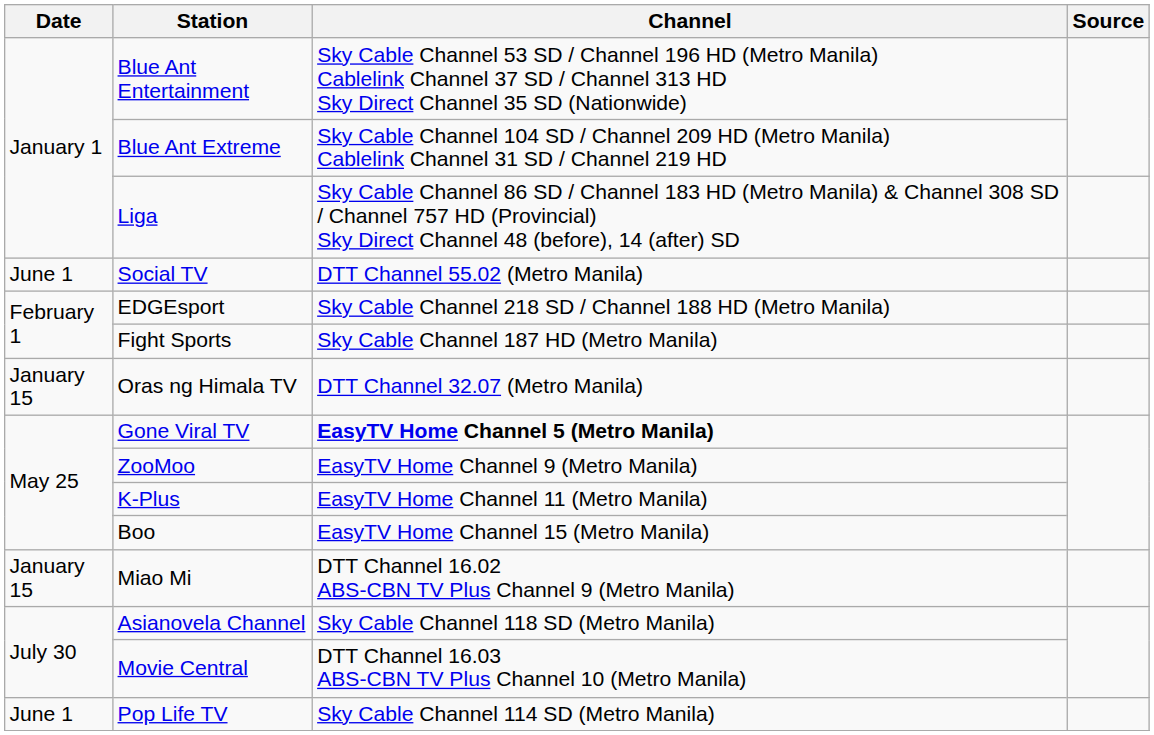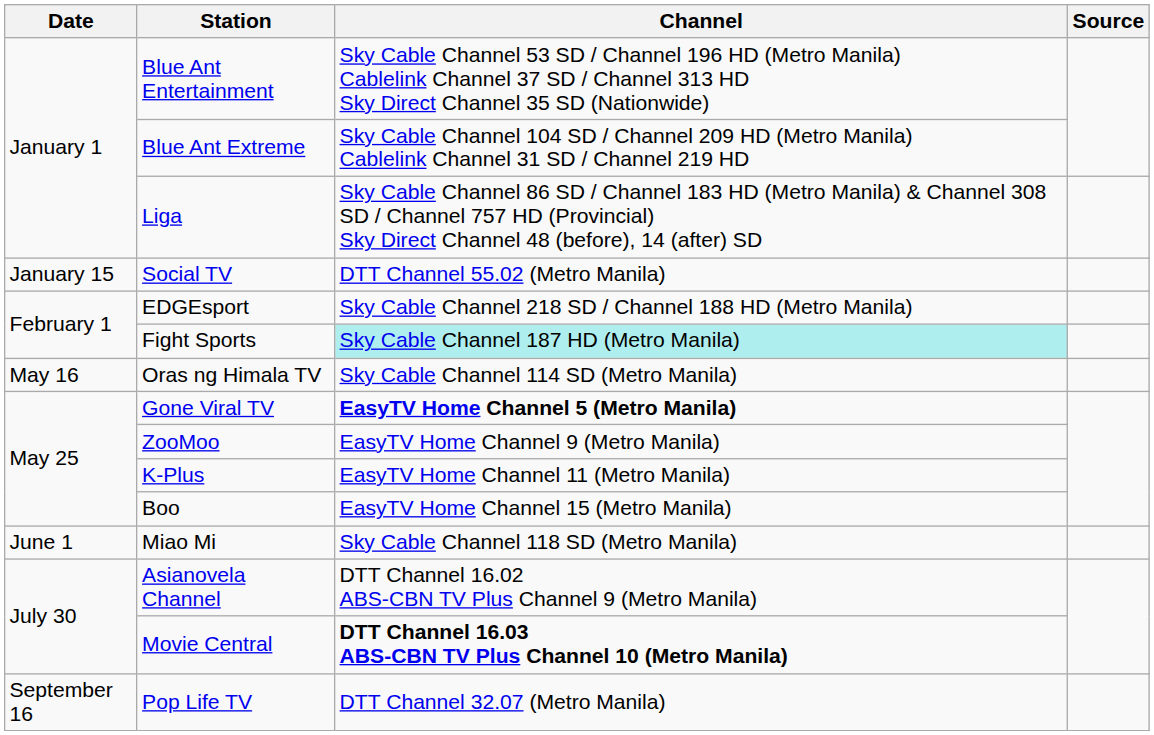Social TV | Date: June 1 -> January 15
Fight Sports | Channel: no background -> paleturquoise background
Oras ng Himala TV | Date: January 15 -> May 16
Oras ng Himala TV | Channel: DTT Channel 32.07 (Metro Manila) -> Sky Cable Channel 114 SD (Metro Manila)
Miao Mi | Date: January 15 -> June 1
Miao Mi | Channel: DTT Channel 16.02 ABS-CBN TV Plus Channel 9 (Metro Manila) -> Sky Cable Channel 118 SD (Metro Manila)
Asianovela Channel | Channel: Sky Cable Channel 118 SD (Metro Manila) -> DTT Channel 16.02 ABS-CBN TV Plus Channel 9 (Metro Manila)
Movie Central | Channel: normal -> bold
Pop Life TV | Date: June 1 -> September 16
Pop Life TV | Channel: Sky Cable Channel 114 SD (Metro Manila) -> DTT Channel 32.07 (Metro Manila)
